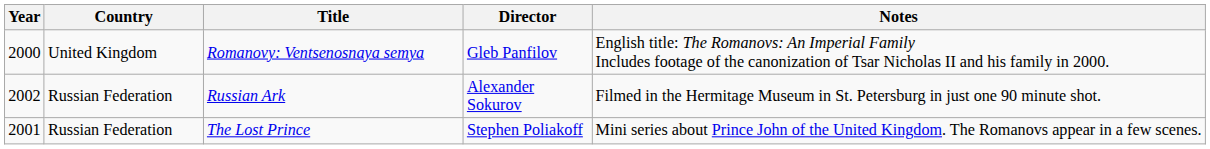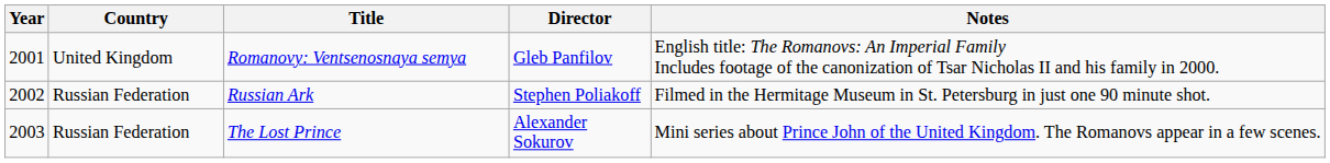Romanovy: Ventsenosnaya semya | Year: 2000 -> 2001
Russian Ark | Director: Alexander Sokurov -> Stephen Poliakoff
The Lost Prince | Year: 2001 -> 2003
The Lost Prince | Director: Stephen Poliakoff -> Alexander Sokurov
